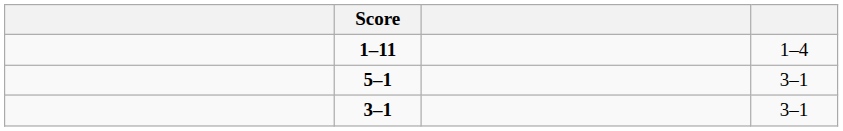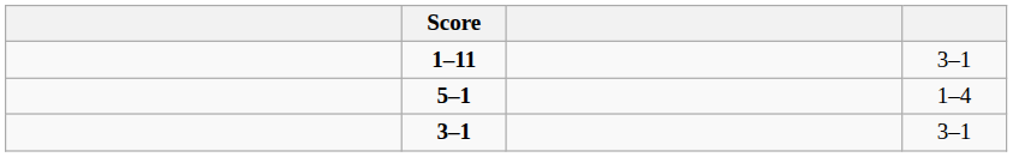1–11 | column 4: 1–4 -> 3–1
5–1 | column 4: 3–1 -> 1–4
